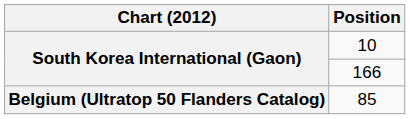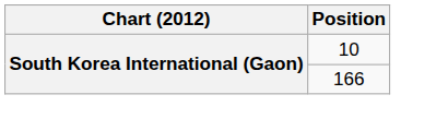- row: Belgium (Ultratop 50 Flanders Catalog) | 85
